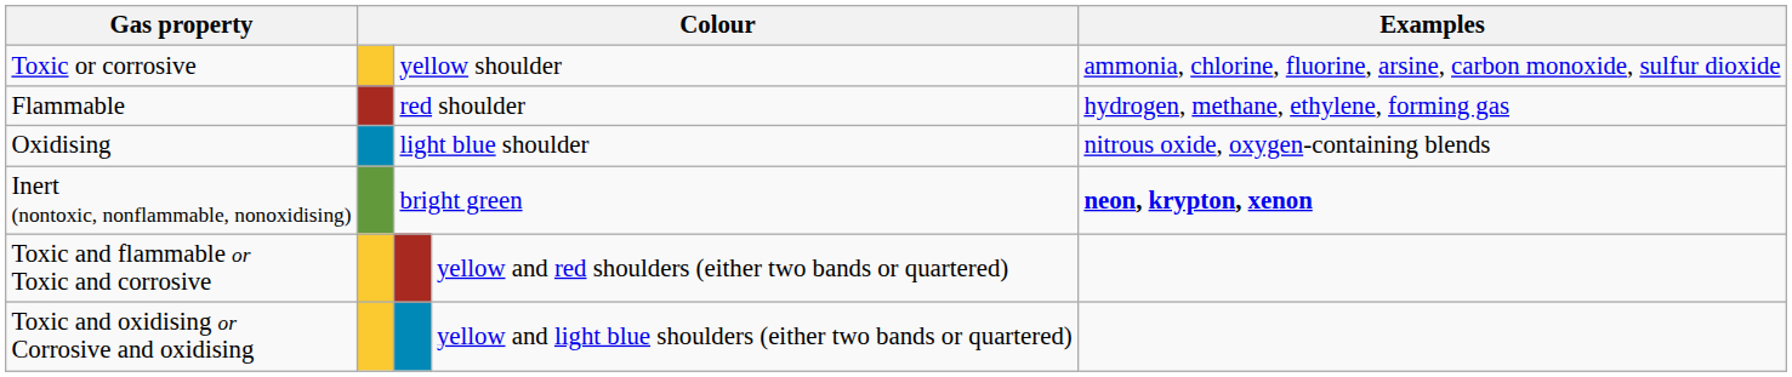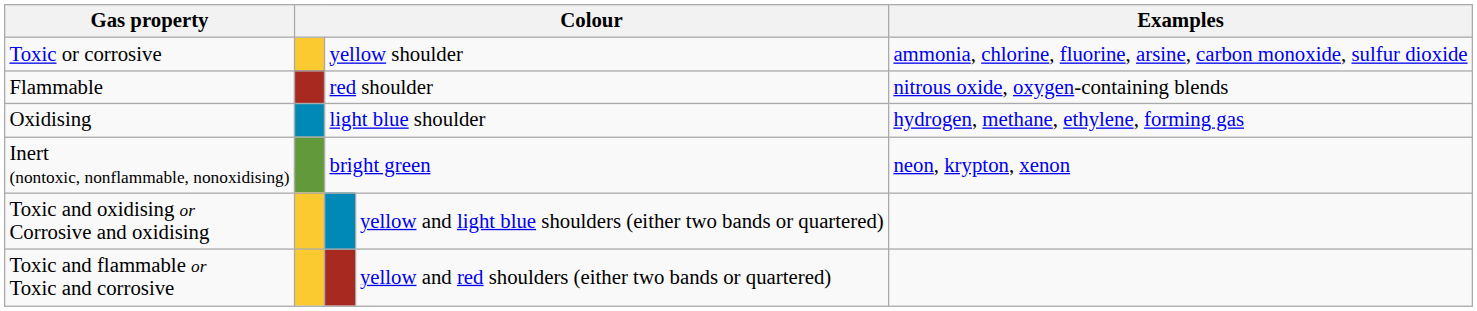Flammable | Examples: hydrogen, methane, ethylene, forming gas -> nitrous oxide, oxygen-containing blends
Oxidising | Examples: nitrous oxide, oxygen-containing blends -> hydrogen, methane, ethylene, forming gas
Inert (nontoxic, nonflammable, nonoxidising) | Examples: bold -> normal
rows swapped: Toxic and flammable or Toxic and corrosive <-> Toxic and oxidising or Corrosive and oxidising
